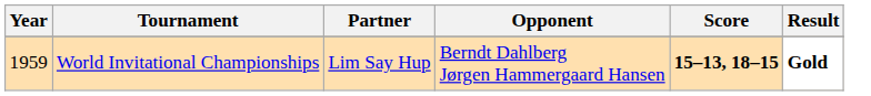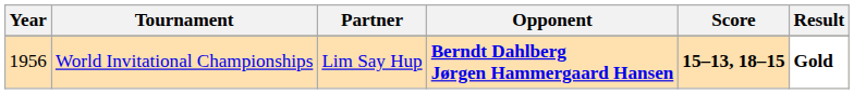World Invitational Championships | Year: 1959 -> 1956
World Invitational Championships | Opponent: normal -> bold
